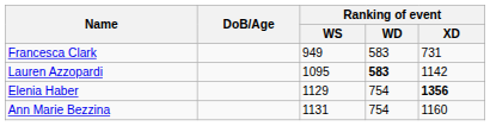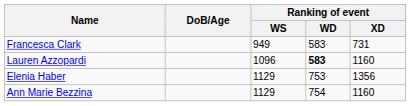Lauren Azzopardi | Ranking of event / WS: 1095 -> 1096
Lauren Azzopardi | Ranking of event / XD: 1142 -> 1160
Elenia Haber | Ranking of event / WD: 754 -> 753
Elenia Haber | Ranking of event / XD: bold -> normal
Ann Marie Bezzina | Ranking of event / WS: 1131 -> 1129
